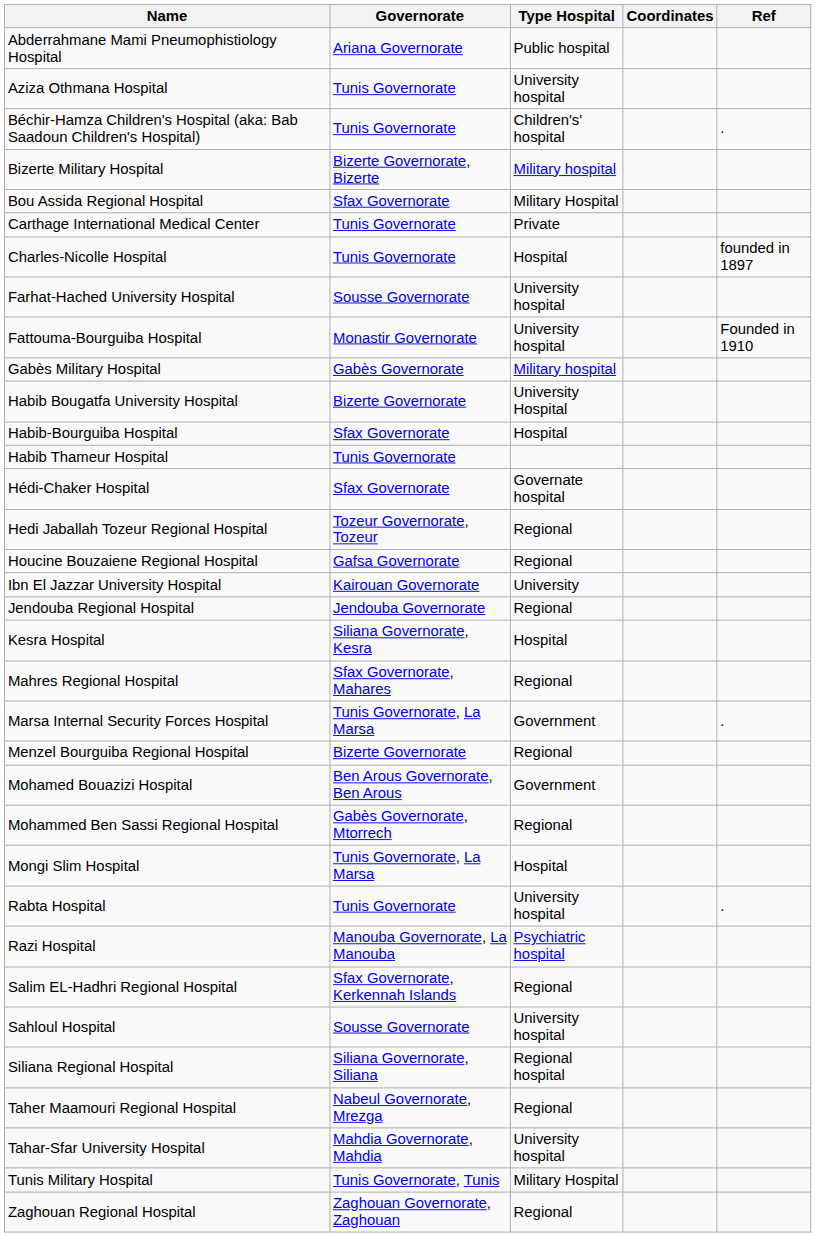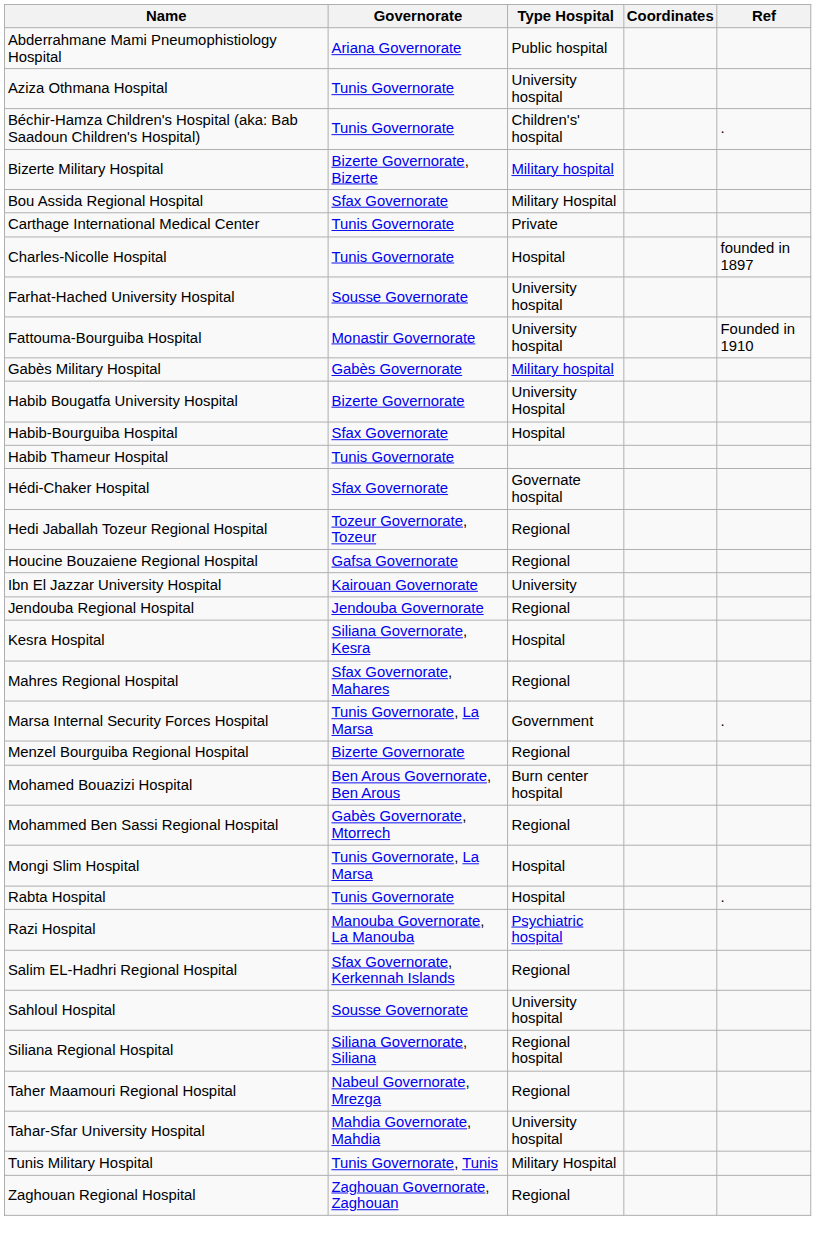Mohamed Bouazizi Hospital | Type Hospital: Government -> Burn center hospital
Rabta Hospital | Type Hospital: University hospital -> Hospital
